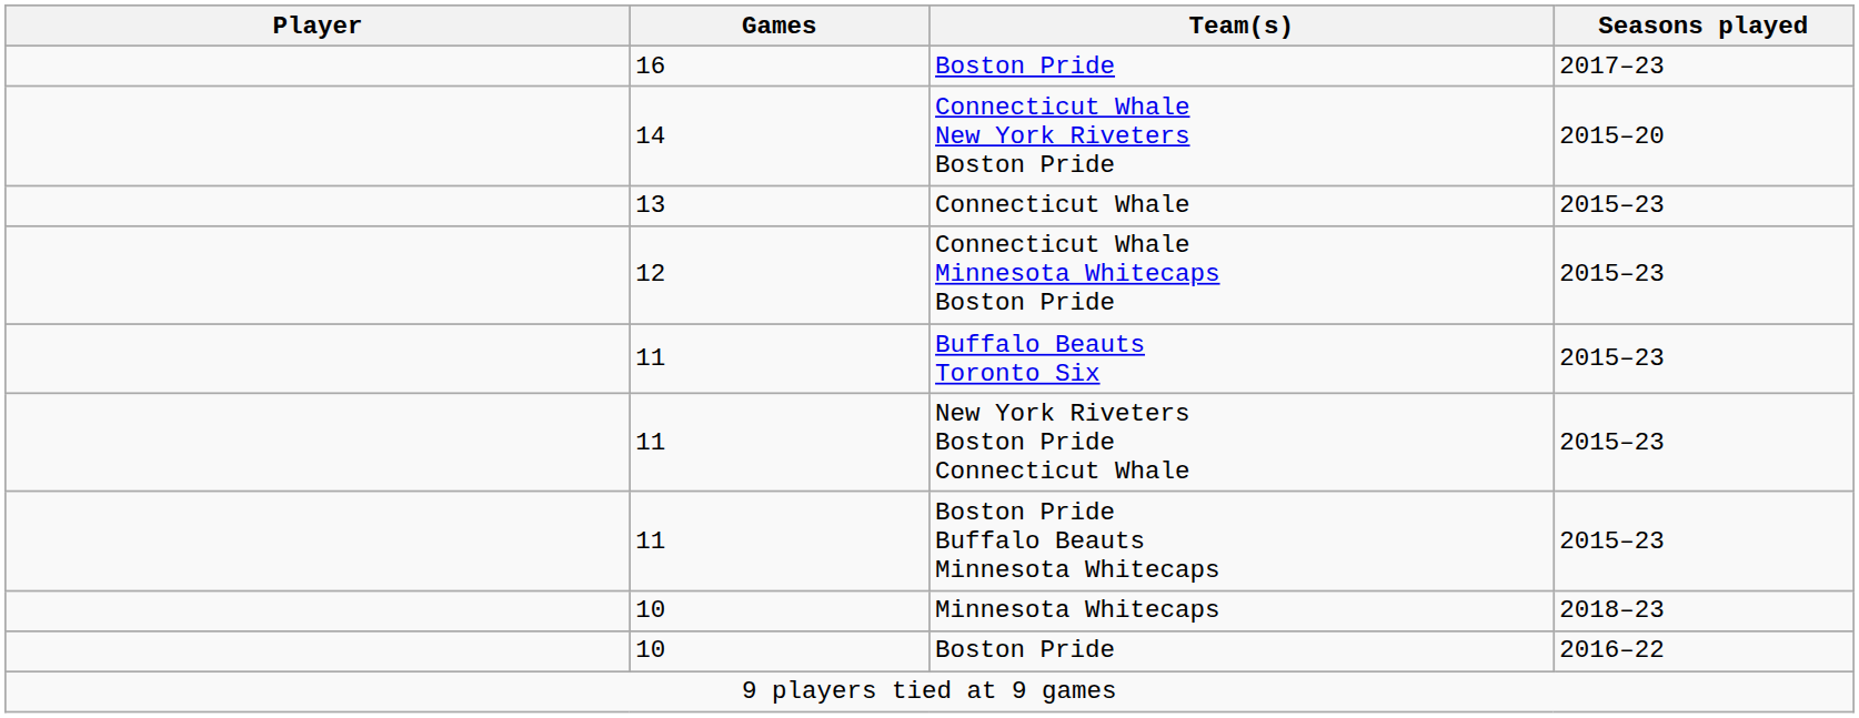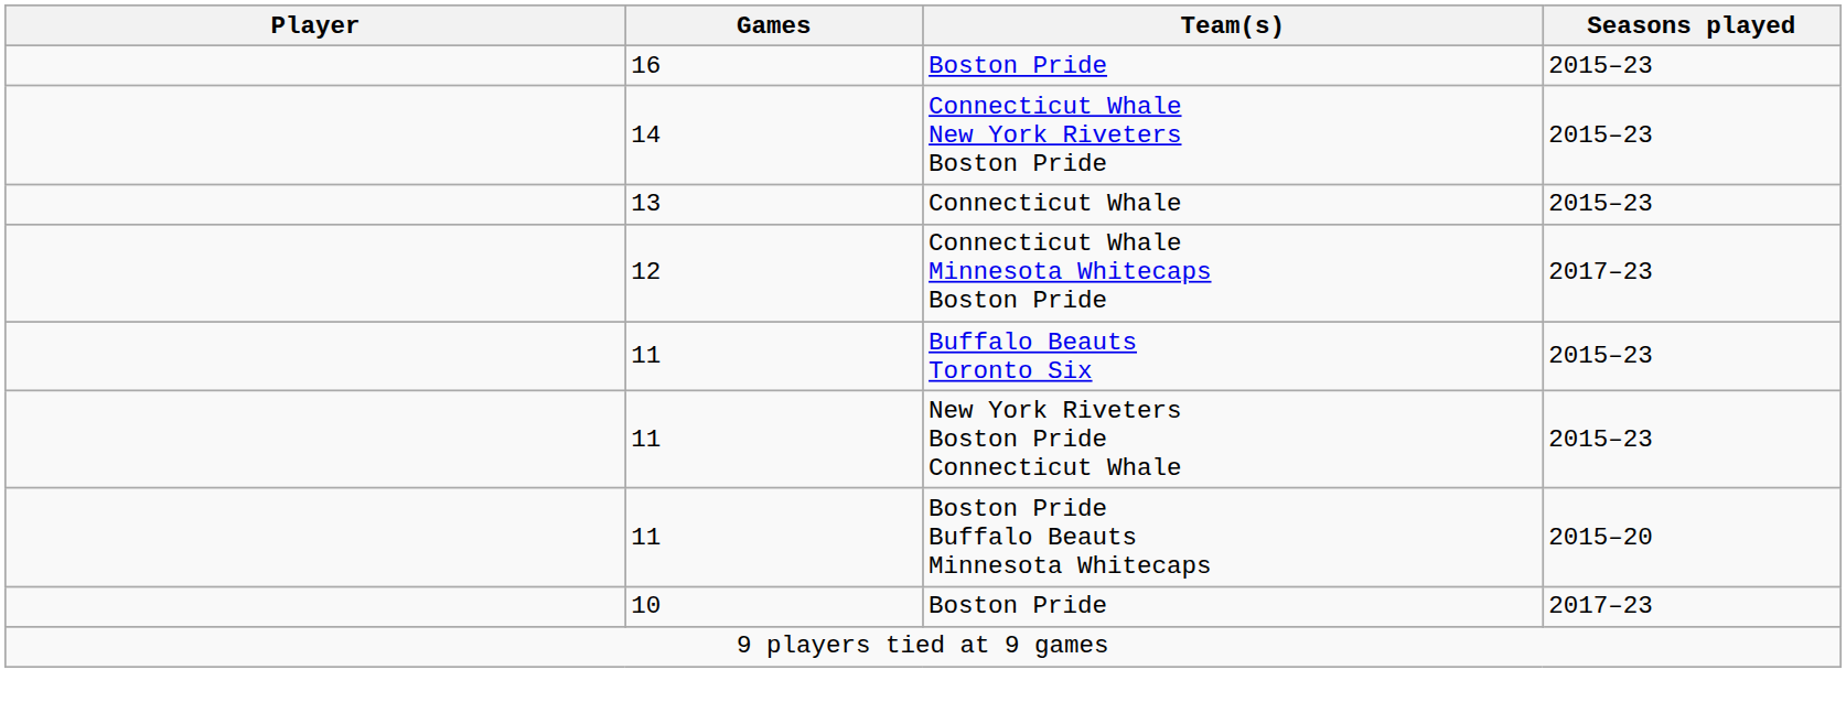16 / Boston Pride | Seasons played: 2017–23 -> 2015–23
Connecticut Whale New York Riveters Boston Pride | Seasons played: 2015–20 -> 2015–23
Connecticut Whale Minnesota Whitecaps Boston Pride | Seasons played: 2015–23 -> 2017–23
Boston Pride Buffalo Beauts Minnesota Whitecaps | Seasons played: 2015–23 -> 2015–20
- row: 10 | Minnesota Whitecaps | 2018–23
10 / Boston Pride | Seasons played: 2016–22 -> 2017–23
